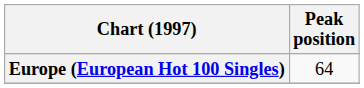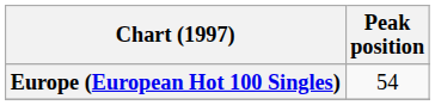Europe (European Hot 100 Singles) | Peak position: 64 -> 54
